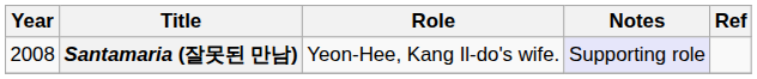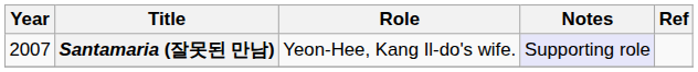Santamaria (잘못된 만남) | Year: 2008 -> 2007
